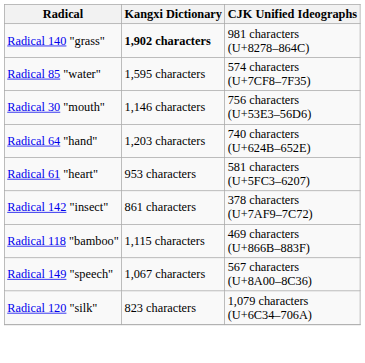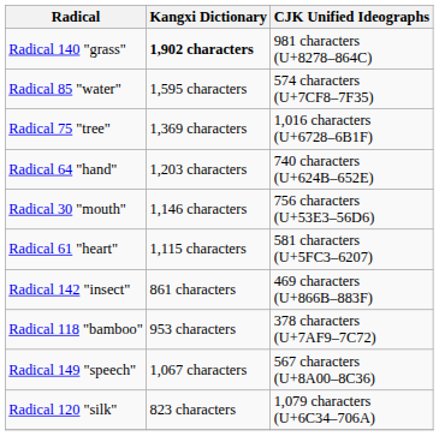+ row: Radical 75 "tree" | 1,369 characters | 1,016 characters (U+6728–6B1F)
rows swapped: Radical 64 "hand" <-> Radical 30 "mouth"
Radical 61 "heart" | Kangxi Dictionary: 953 characters -> 1,115 characters
Radical 142 "insect" | CJK Unified Ideographs: 378 characters (U+7AF9–7C72) -> 469 characters (U+866B–883F)
Radical 118 "bamboo" | Kangxi Dictionary: 1,115 characters -> 953 characters
Radical 118 "bamboo" | CJK Unified Ideographs: 469 characters (U+866B–883F) -> 378 characters (U+7AF9–7C72)
